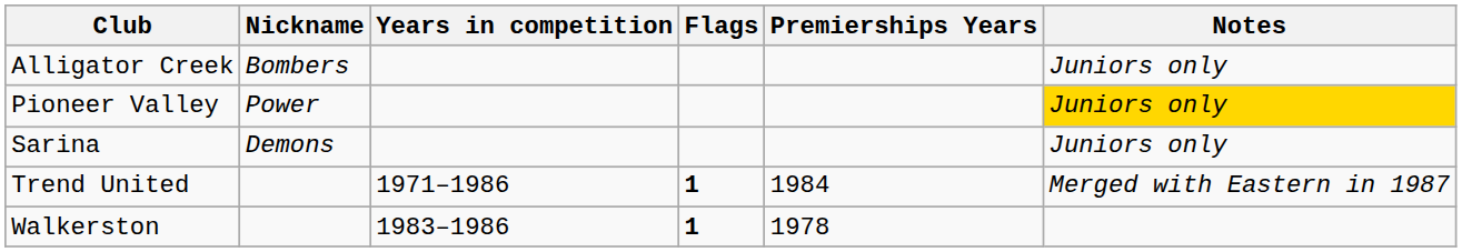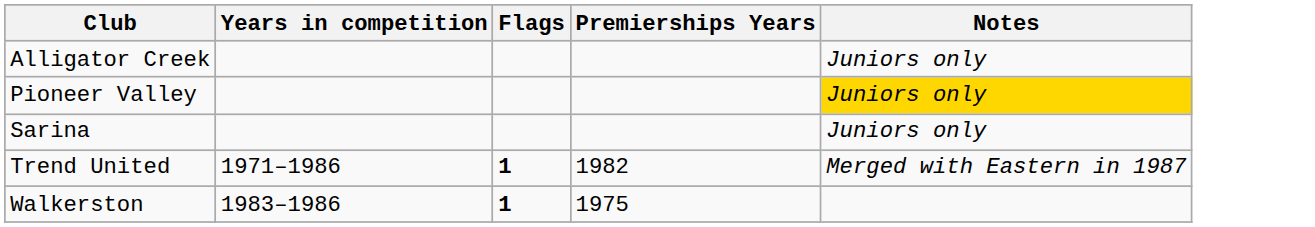- column: Nickname | Bombers | Power | Demons
Trend United | Premierships Years: 1984 -> 1982
Walkerston | Premierships Years: 1978 -> 1975
